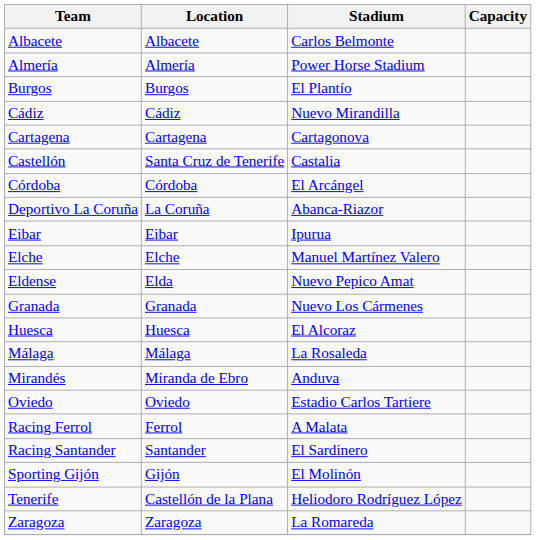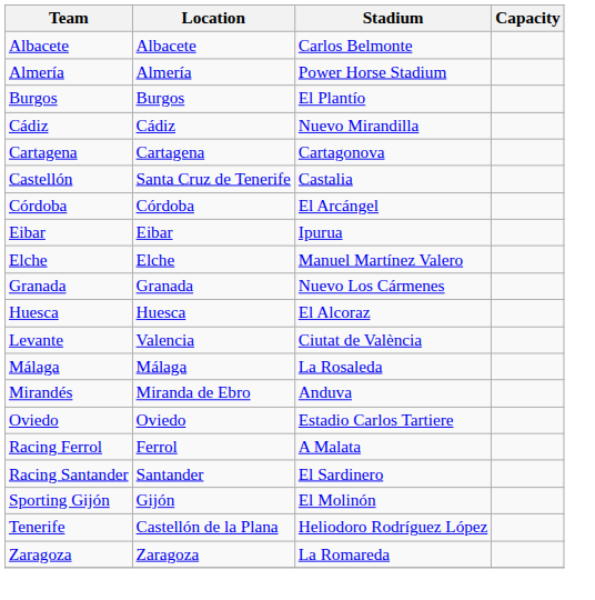- row: Deportivo La Coruña | La Coruña | Abanca-Riazor
- row: Eldense | Elda | Nuevo Pepico Amat
+ row: Levante | Valencia | Ciutat de València
